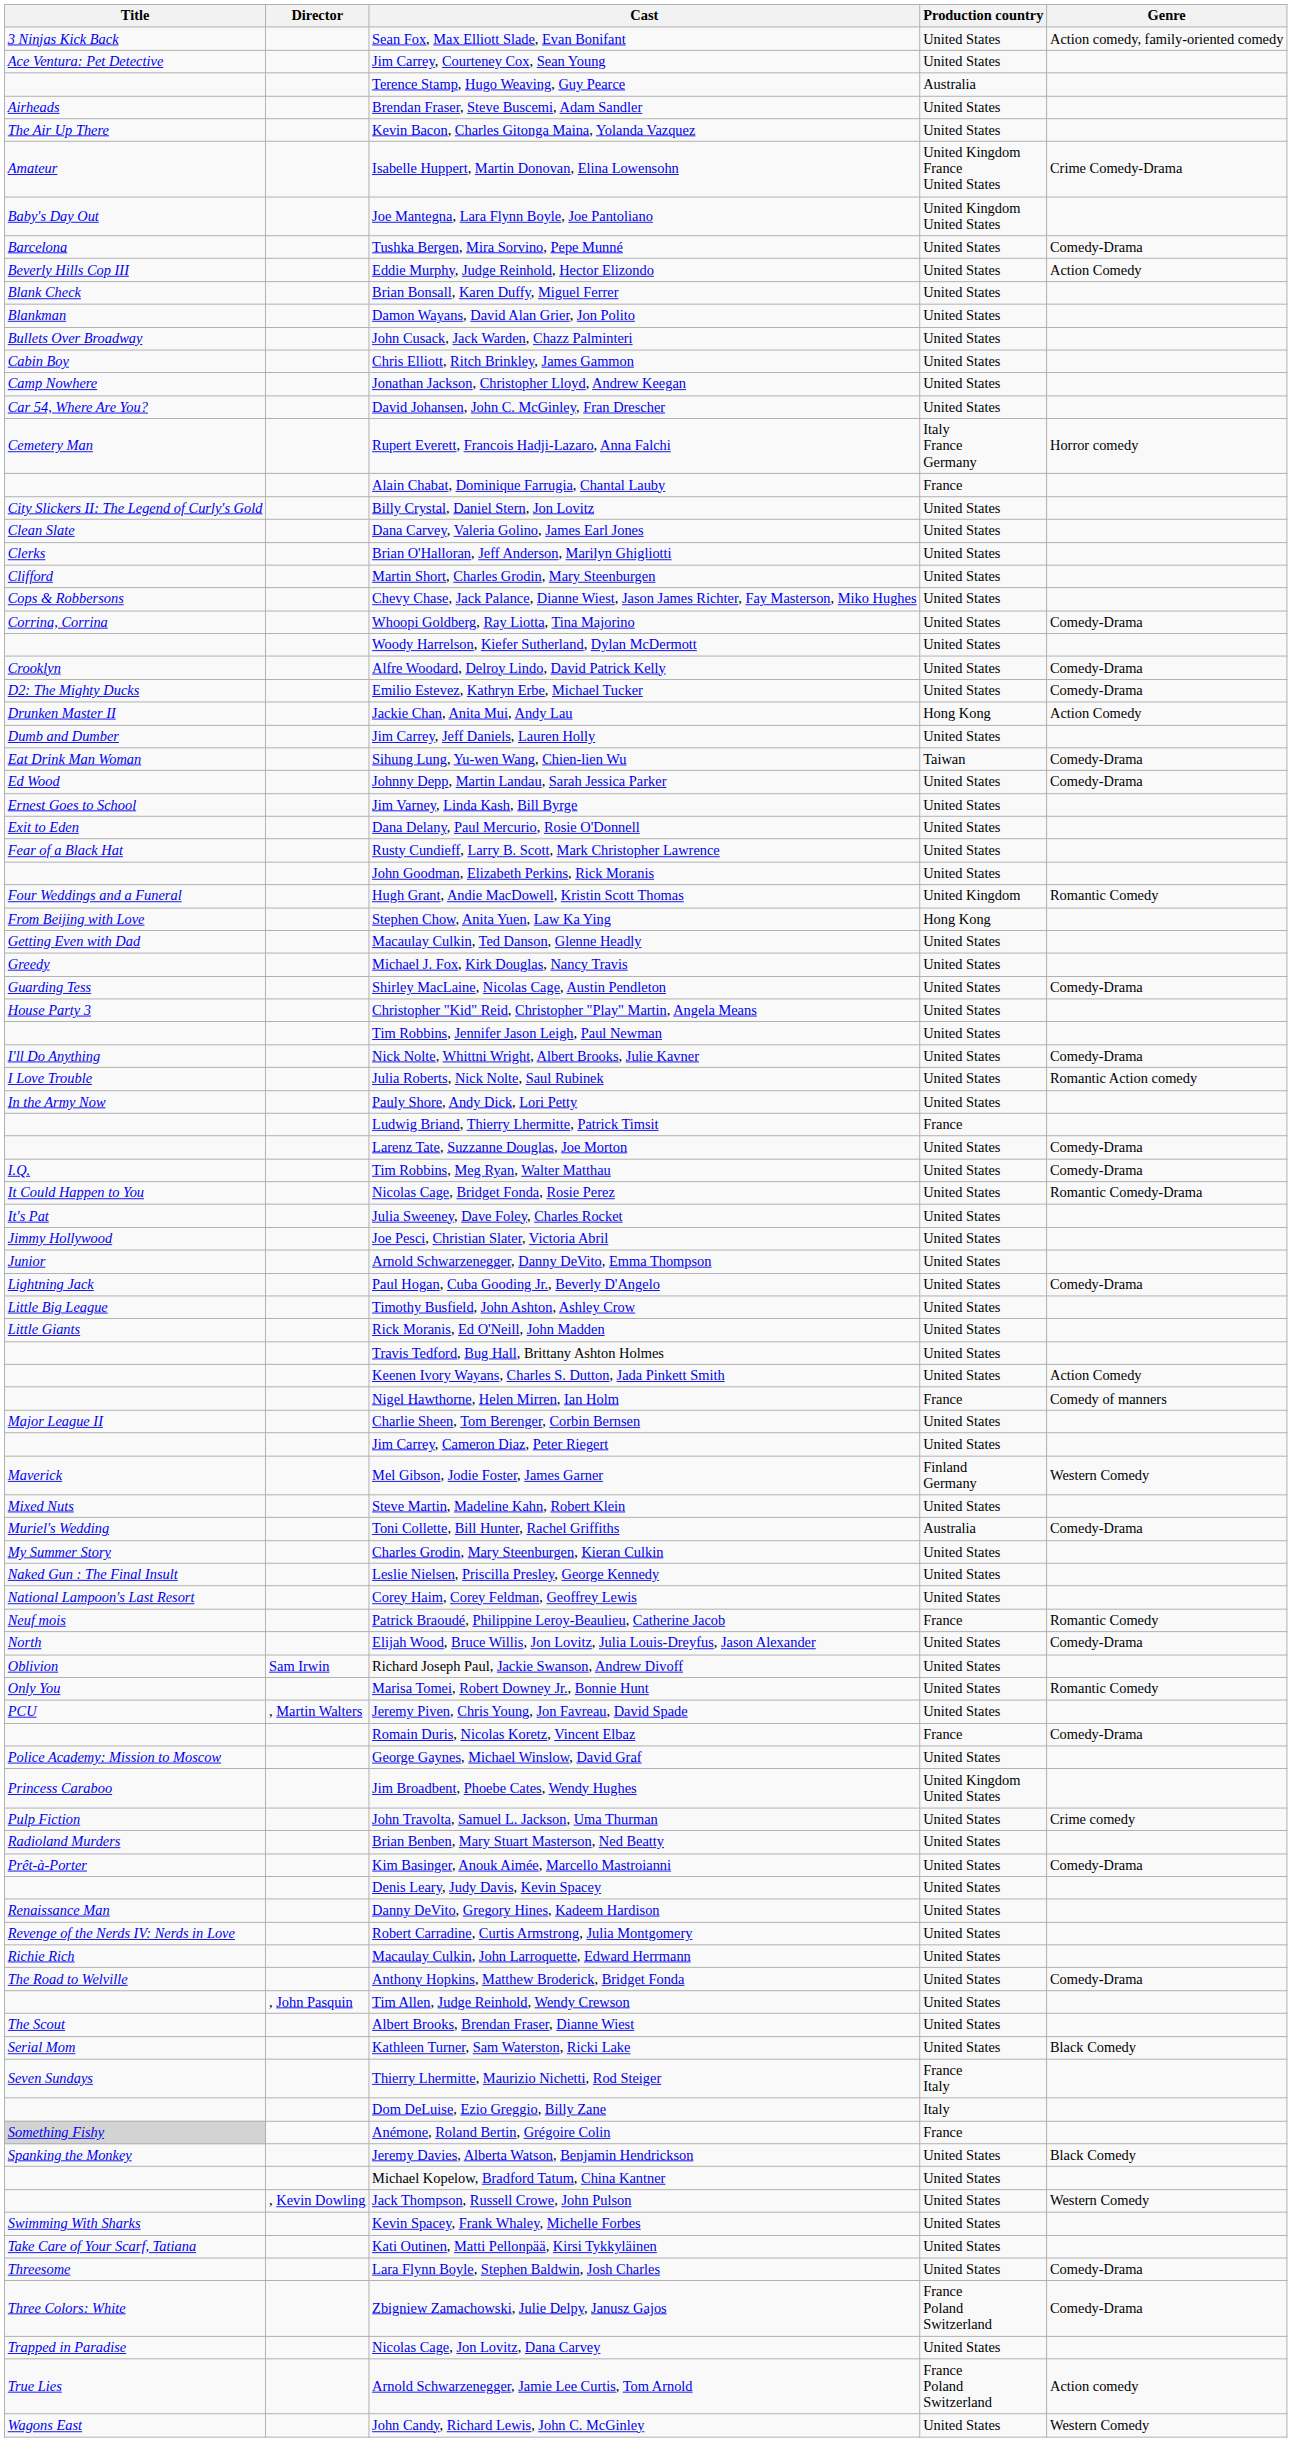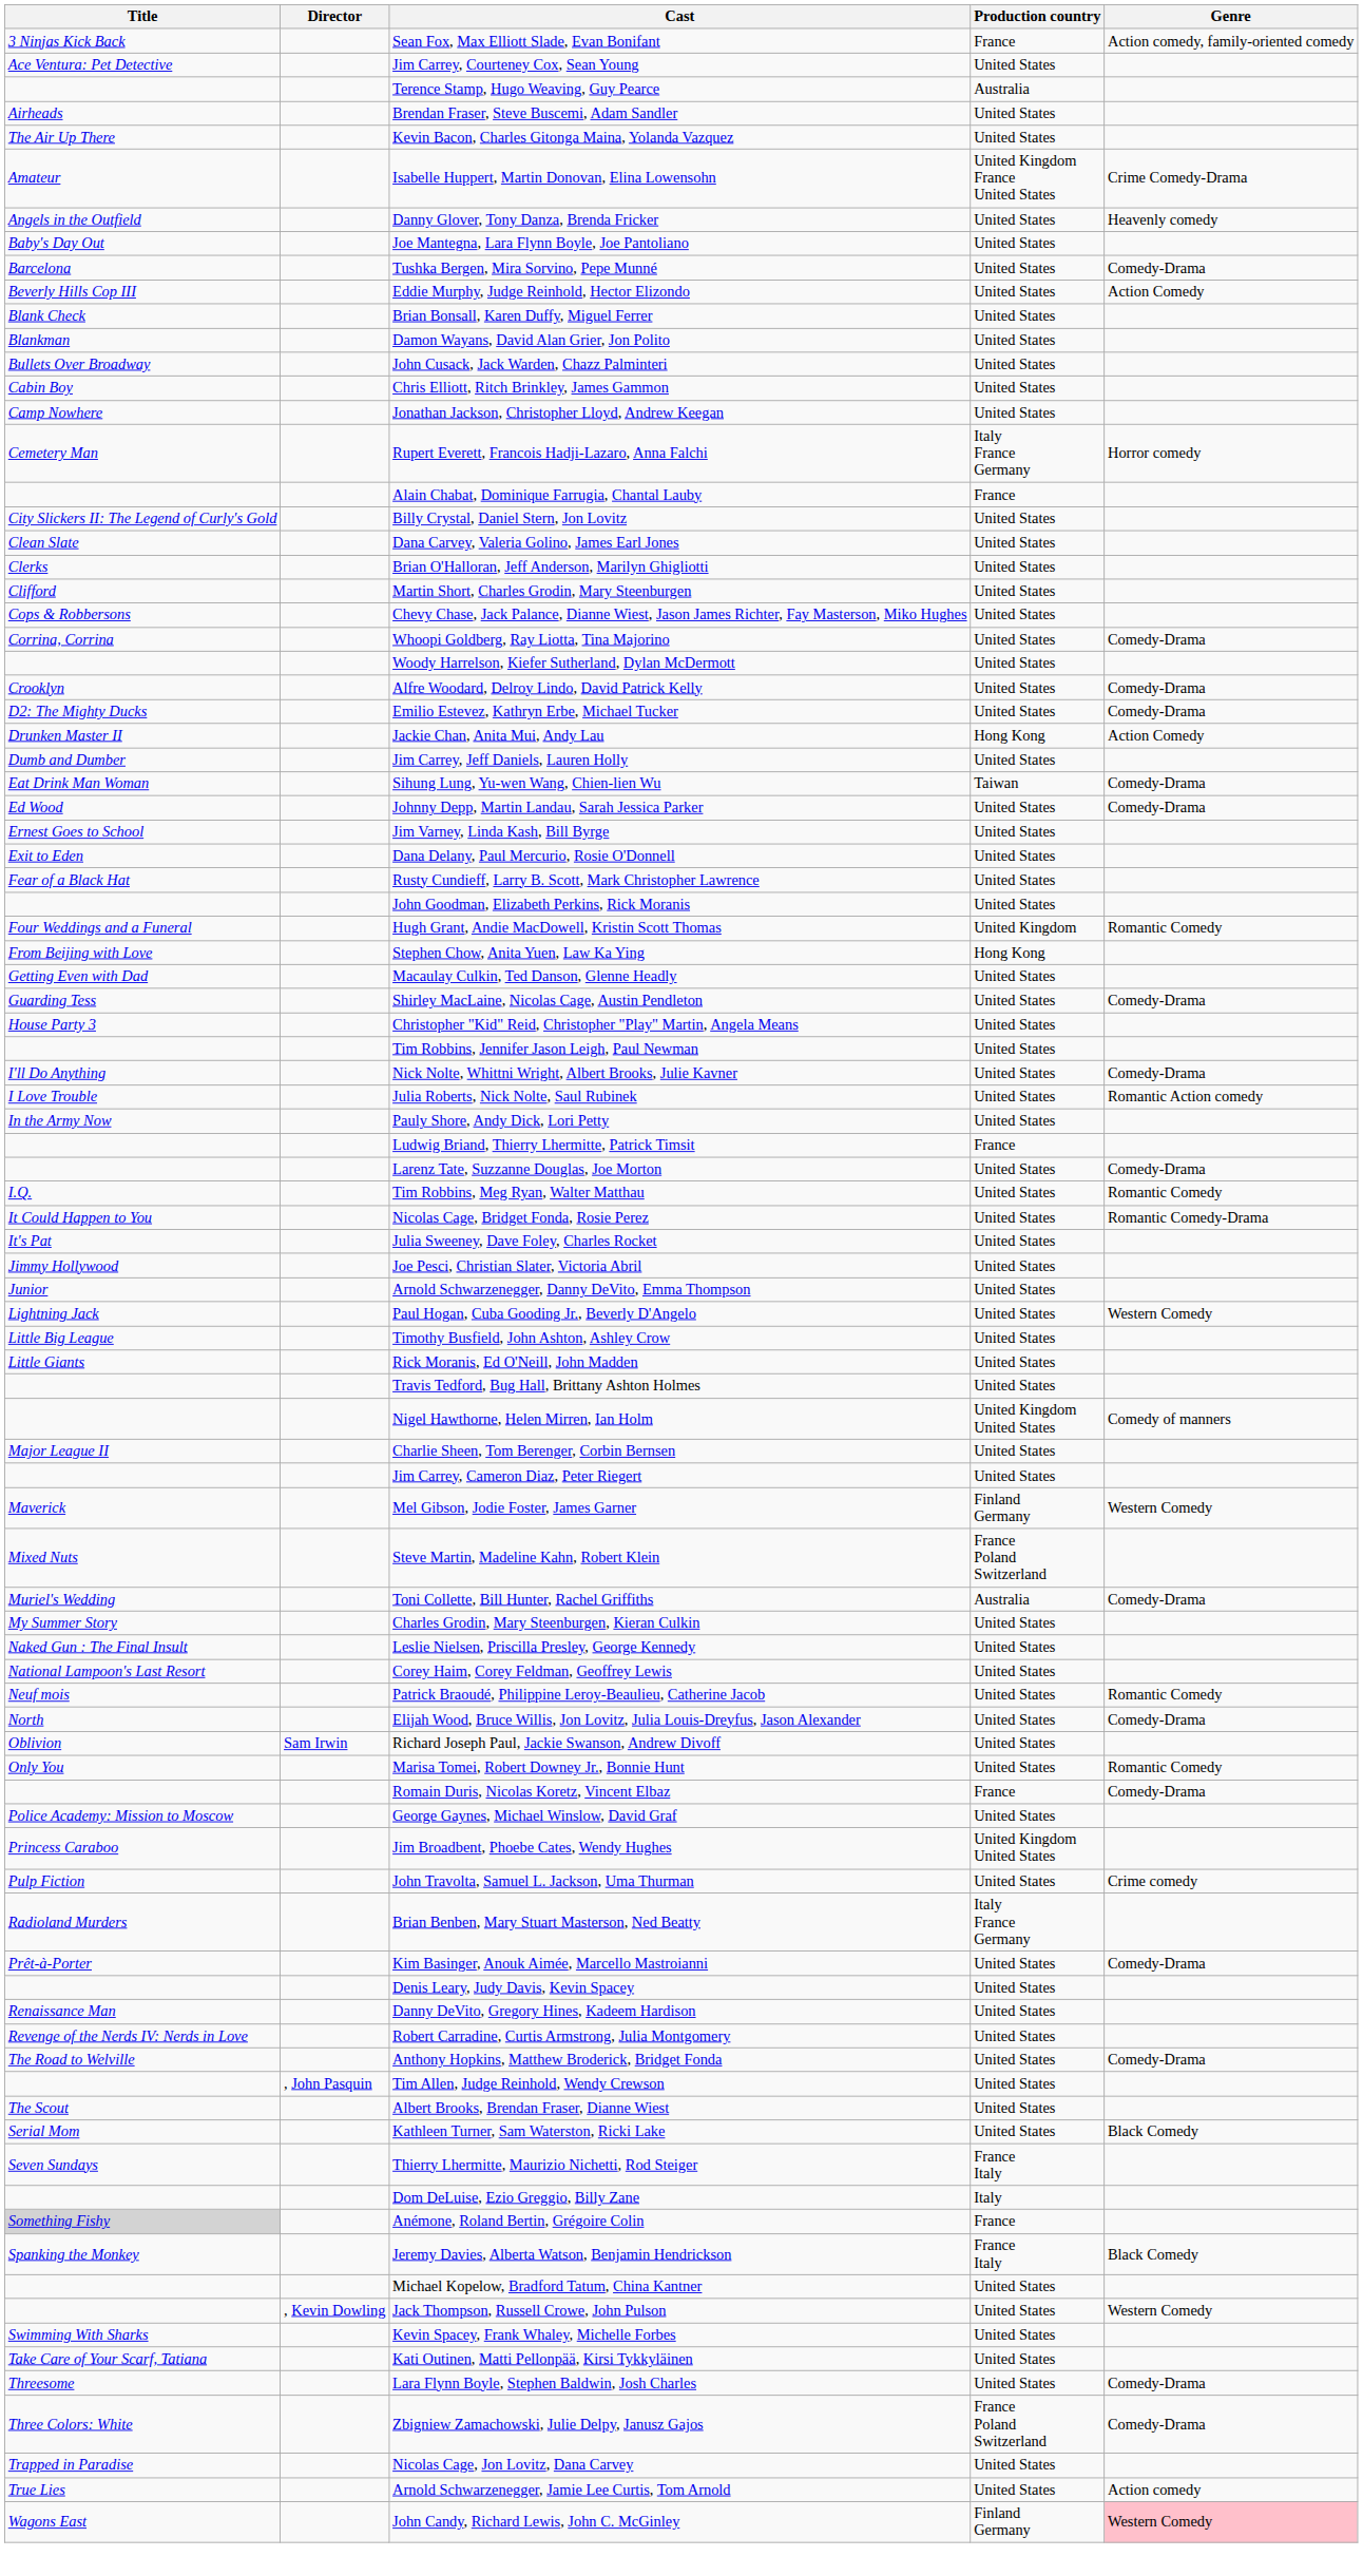Sean Fox, Max Elliott Slade, Evan Bonifant | Production country: United States -> France
+ row: Angels in the Outfield | Danny Glover, Tony Danza, Brenda Fricker | United States | Heavenly comedy
Joe Mantegna, Lara Flynn Boyle, Joe Pantoliano | Production country: United Kingdom United States -> United States
- row: Car 54, Where Are You? | David Johansen, John C. McGinley, Fran Drescher | United States
- row: Greedy | Michael J. Fox, Kirk Douglas, Nancy Travis | United States
Tim Robbins, Meg Ryan, Walter Matthau | Genre: Comedy-Drama -> Romantic Comedy
Paul Hogan, Cuba Gooding Jr., Beverly D'Angelo | Genre: Comedy-Drama -> Western Comedy
- row: Keenen Ivory Wayans, Charles S. Dutton, Jada Pinkett Smith | United States | Action Comedy
Nigel Hawthorne, Helen Mirren, Ian Holm | Production country: France -> United Kingdom United States
Steve Martin, Madeline Kahn, Robert Klein | Production country: United States -> France Poland Switzerland
Patrick Braoudé, Philippine Leroy-Beaulieu, Catherine Jacob | Production country: France -> United States
- row: PCU | , Martin Walters | Jeremy Piven, Chris Young, Jon Favreau, David Spade | United States
Brian Benben, Mary Stuart Masterson, Ned Beatty | Production country: United States -> Italy France Germany
- row: Richie Rich | Macaulay Culkin, John Larroquette, Edward Herrmann | United States
Jeremy Davies, Alberta Watson, Benjamin Hendrickson | Production country: United States -> France Italy
Arnold Schwarzenegger, Jamie Lee Curtis, Tom Arnold | Production country: France Poland Switzerland -> United States
John Candy, Richard Lewis, John C. McGinley | Production country: United States -> Finland Germany
John Candy, Richard Lewis, John C. McGinley | Genre: no background -> pink background
